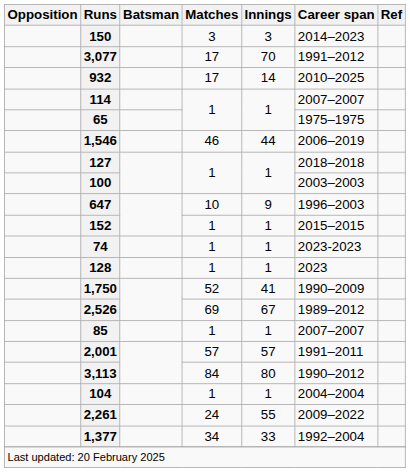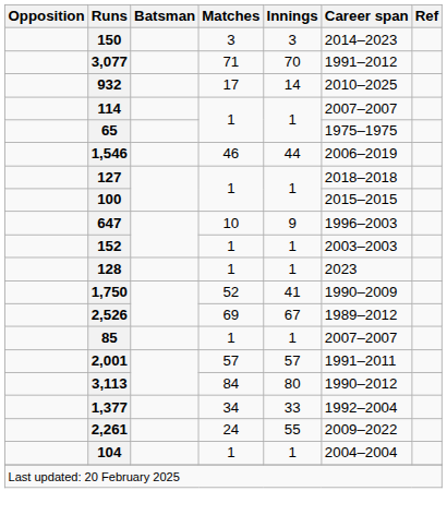3,077 | Matches: 17 -> 71
100 | Career span: 2003–2003 -> 2015–2015
152 | Career span: 2015–2015 -> 2003–2003
- row: 74 | 1 | 1 | 2023-2023
rows swapped: 104 <-> 1,377
